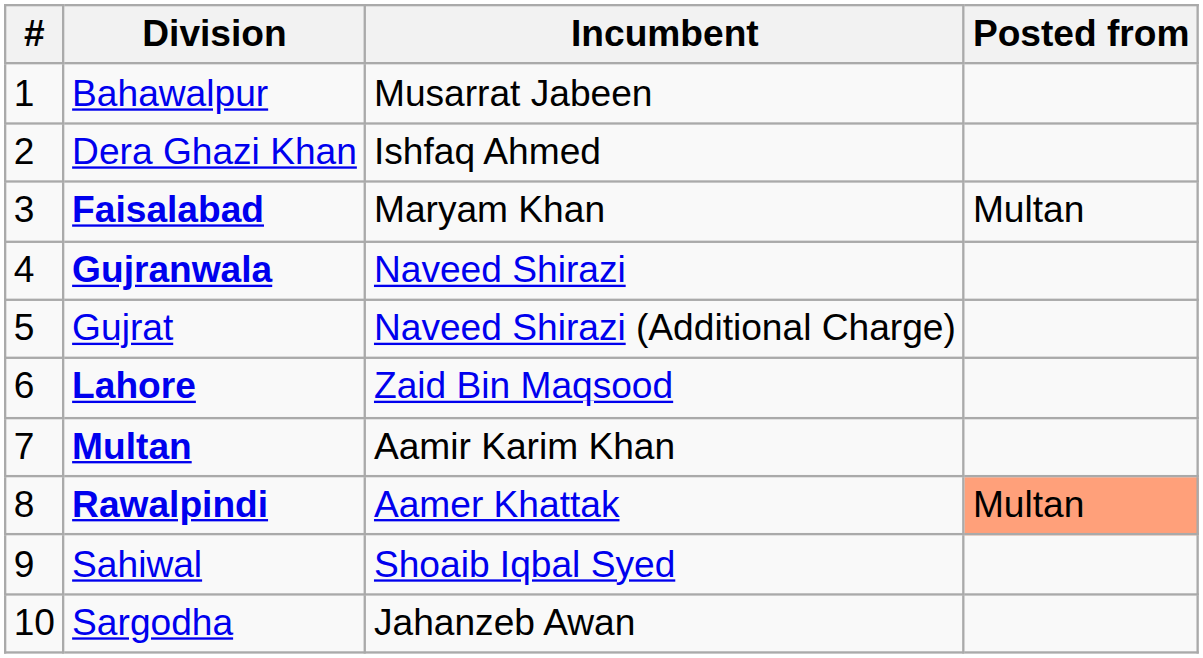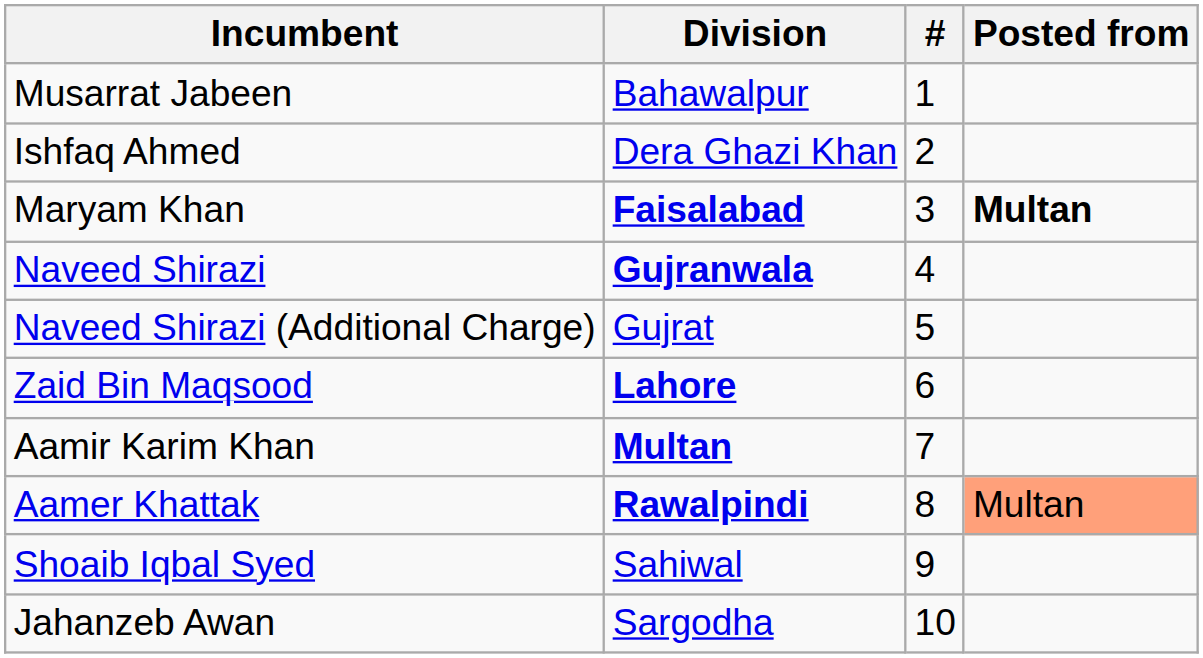columns swapped: # <-> Incumbent
Faisalabad | Posted from: normal -> bold
